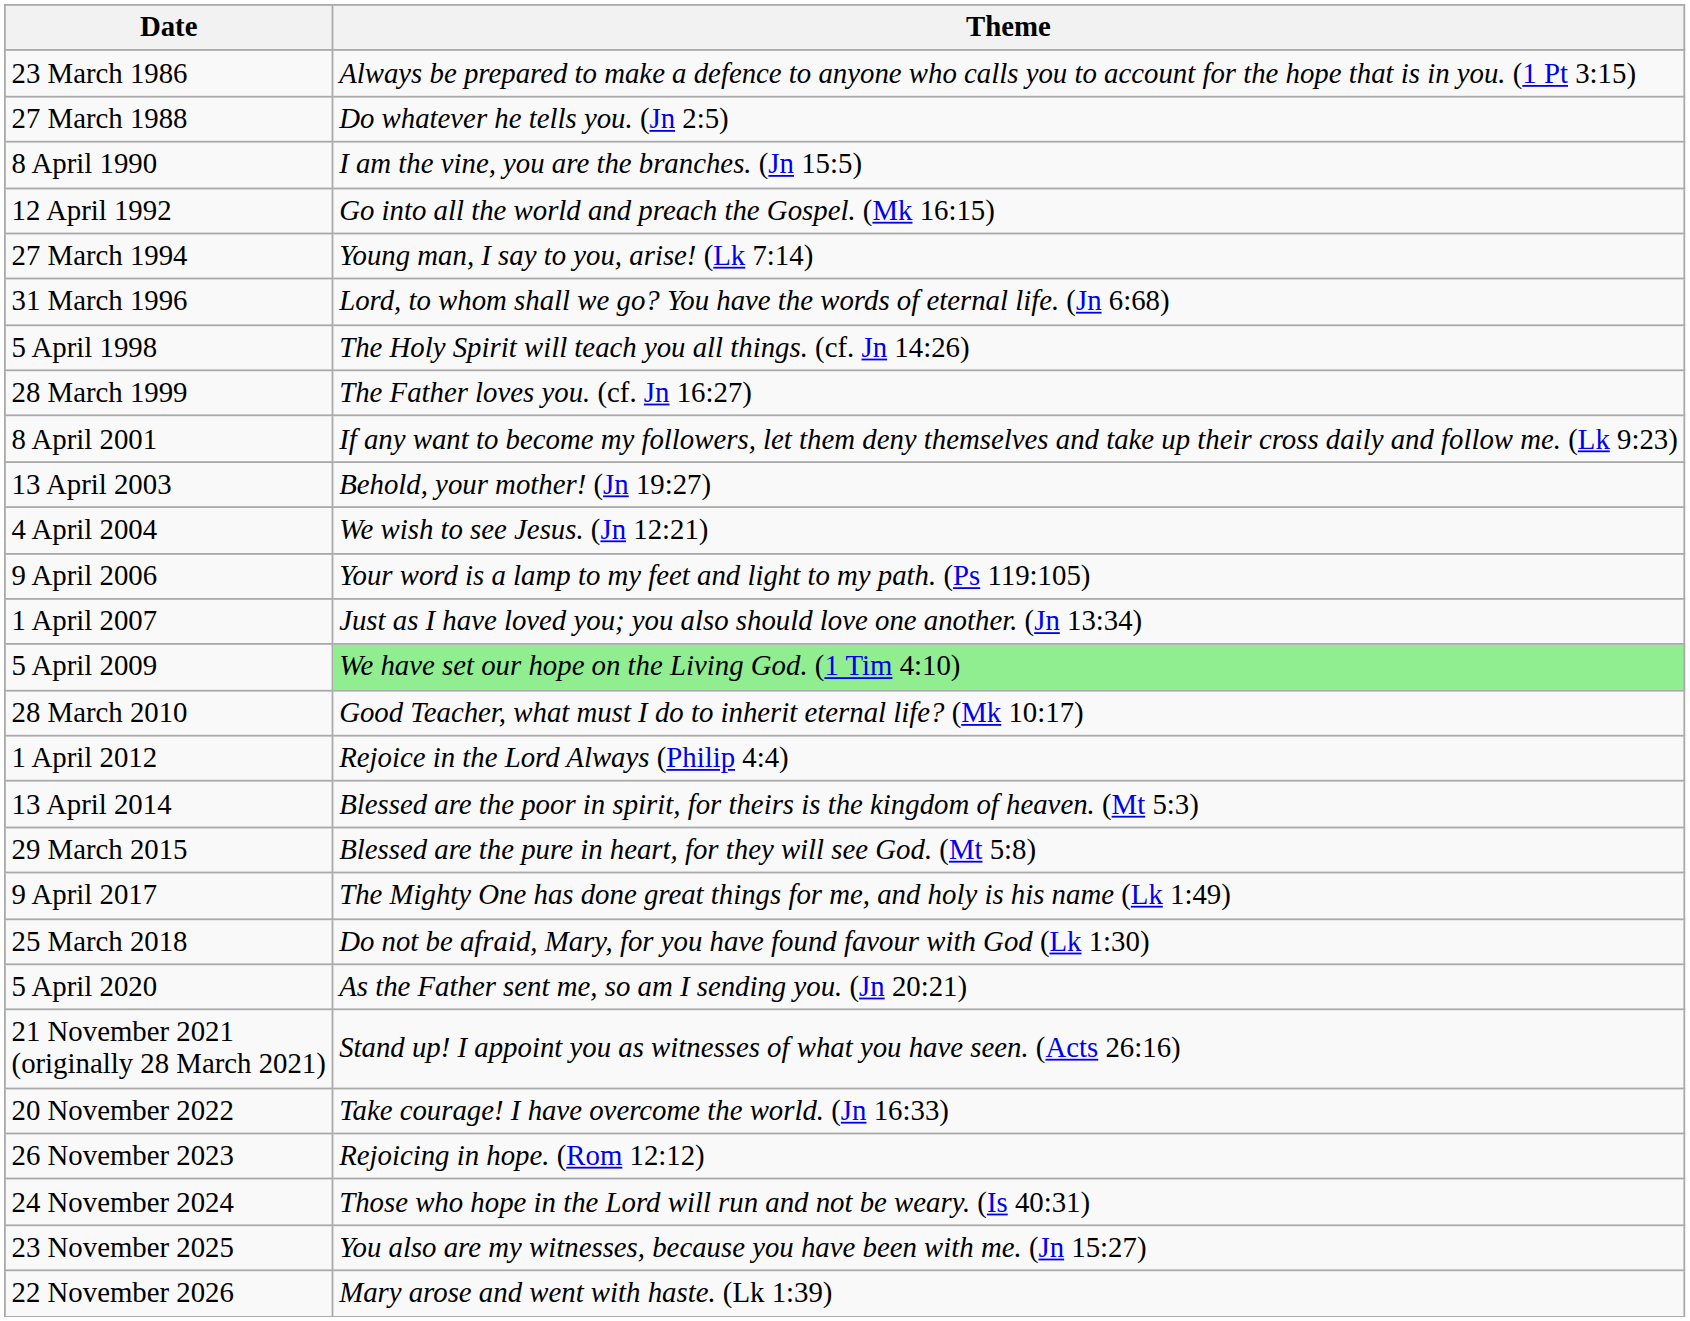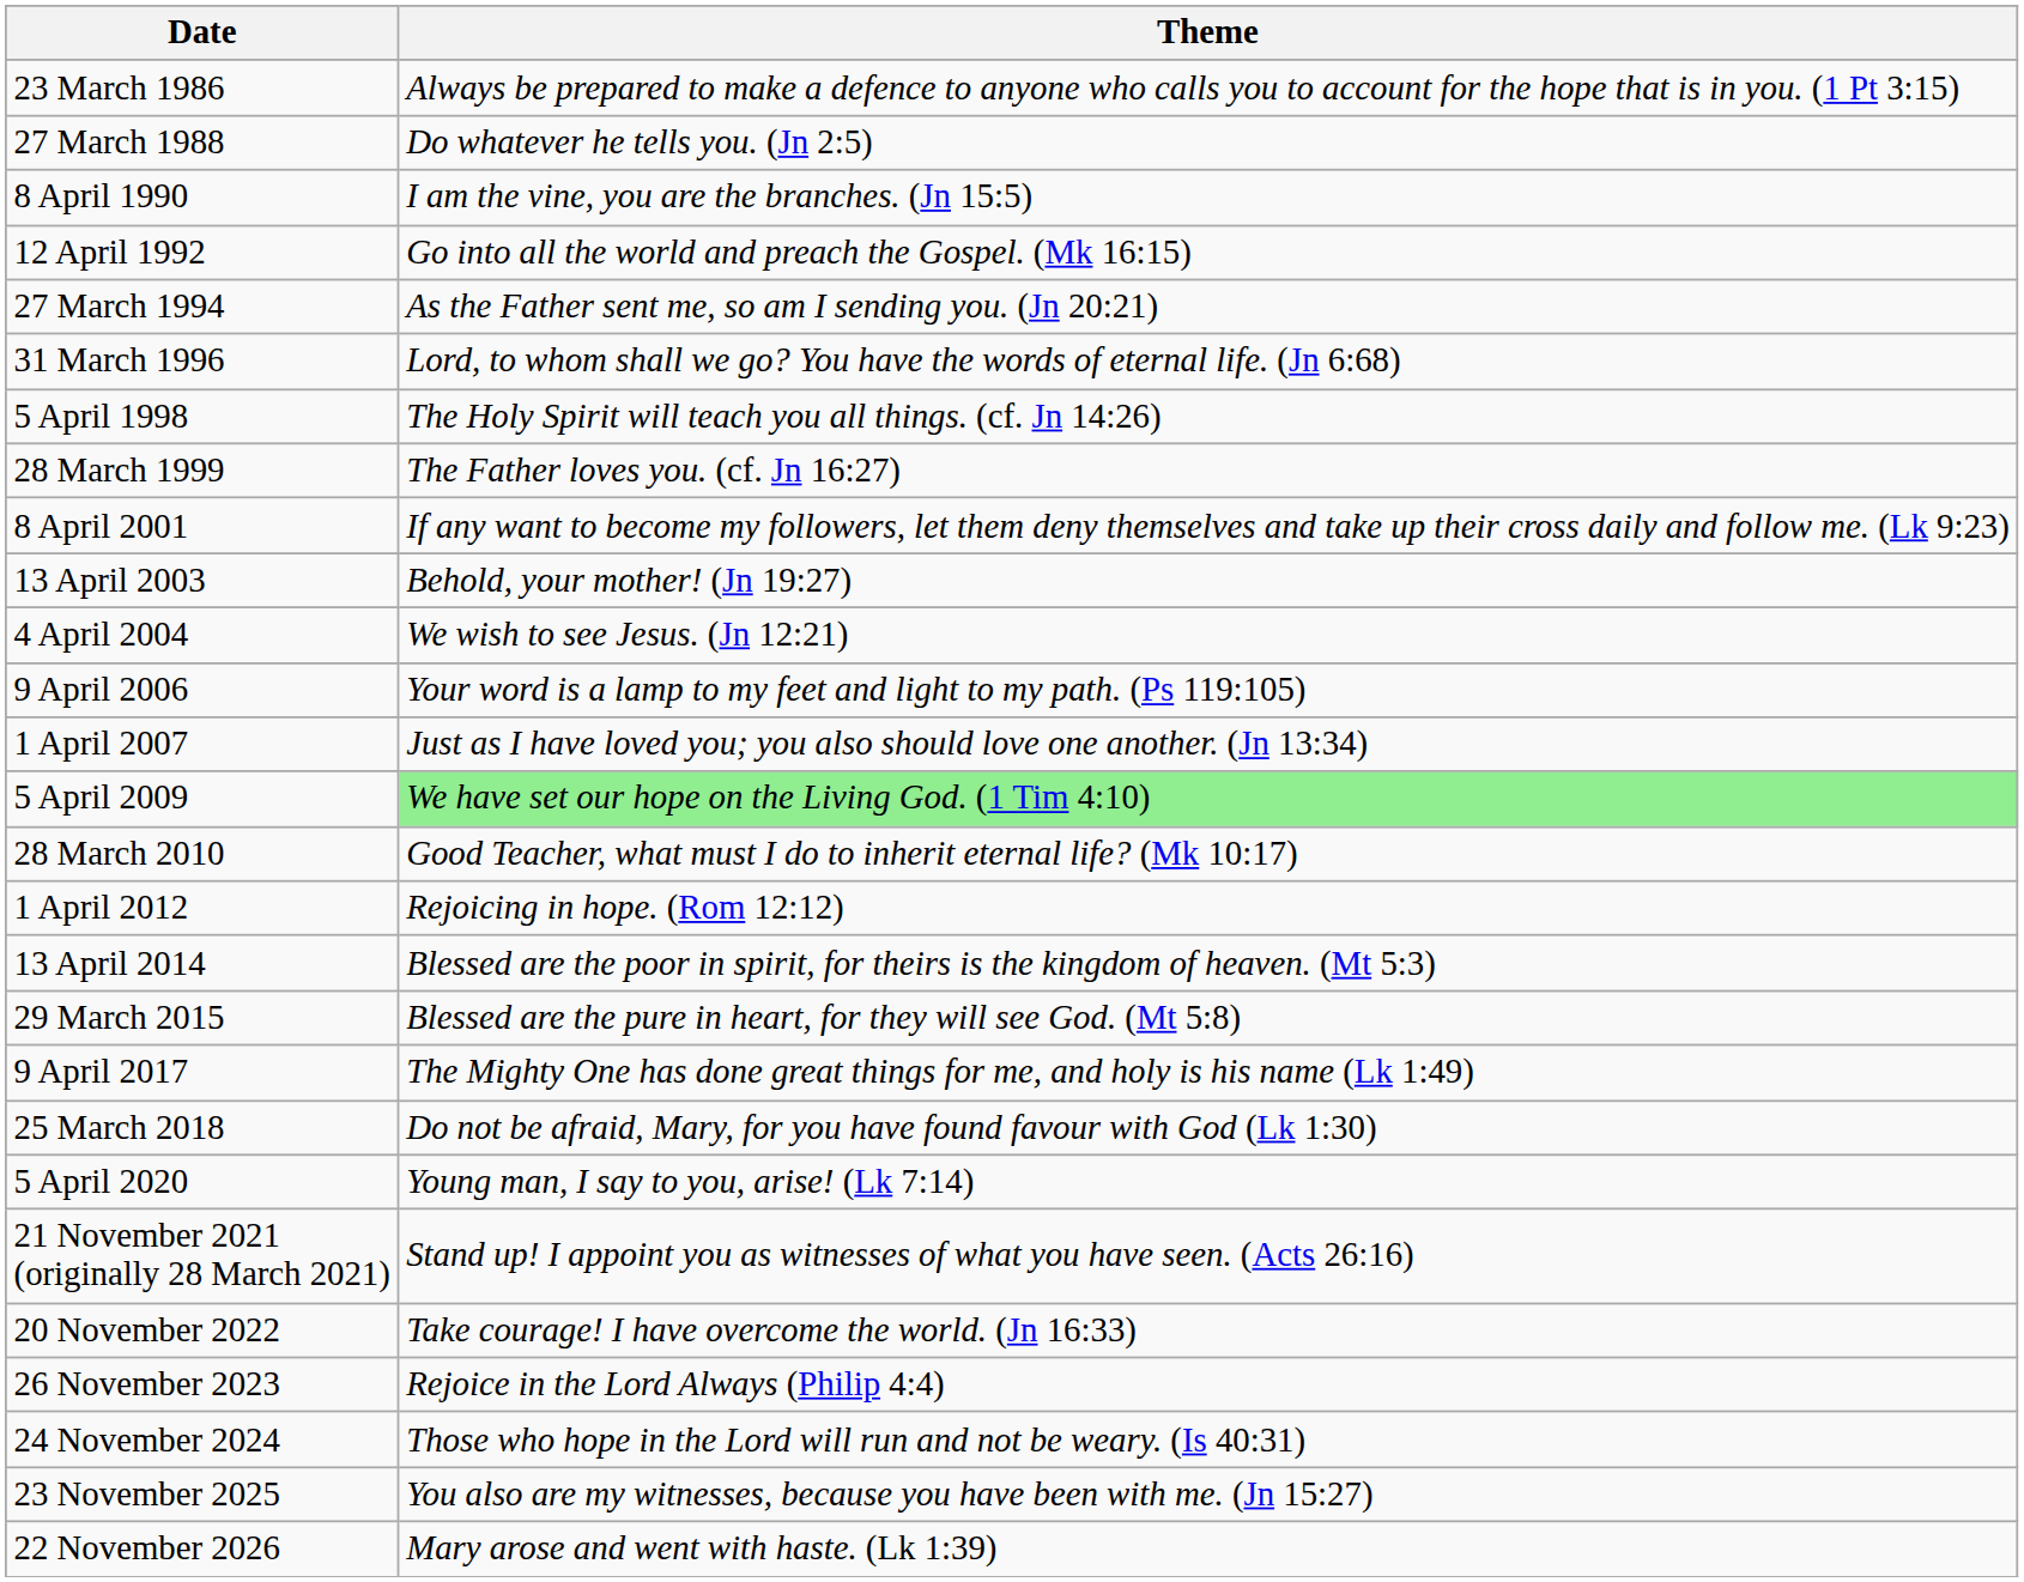27 March 1994 | Theme: Young man, I say to you, arise! (Lk 7:14) -> As the Father sent me, so am I sending you. (Jn 20:21)
1 April 2012 | Theme: Rejoice in the Lord Always (Philip 4:4) -> Rejoicing in hope. (Rom 12:12)
5 April 2020 | Theme: As the Father sent me, so am I sending you. (Jn 20:21) -> Young man, I say to you, arise! (Lk 7:14)
26 November 2023 | Theme: Rejoicing in hope. (Rom 12:12) -> Rejoice in the Lord Always (Philip 4:4)
